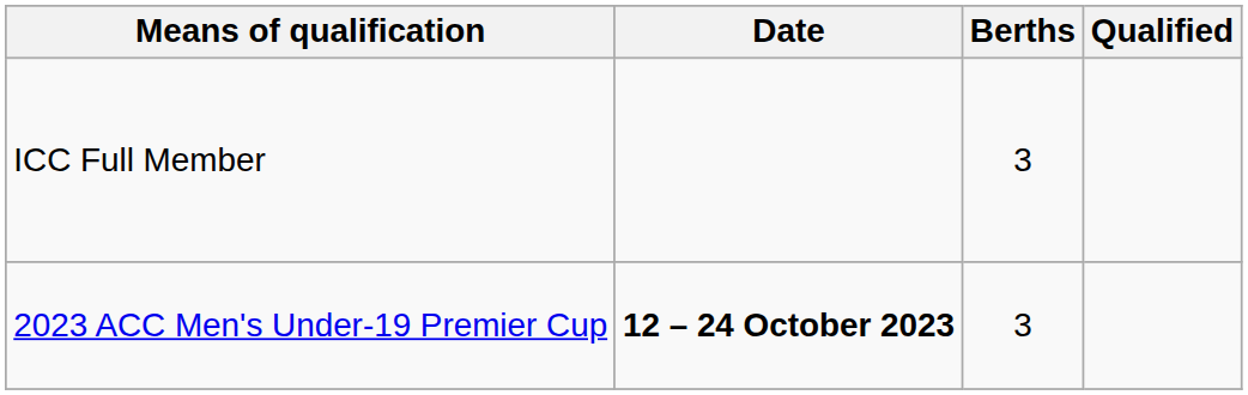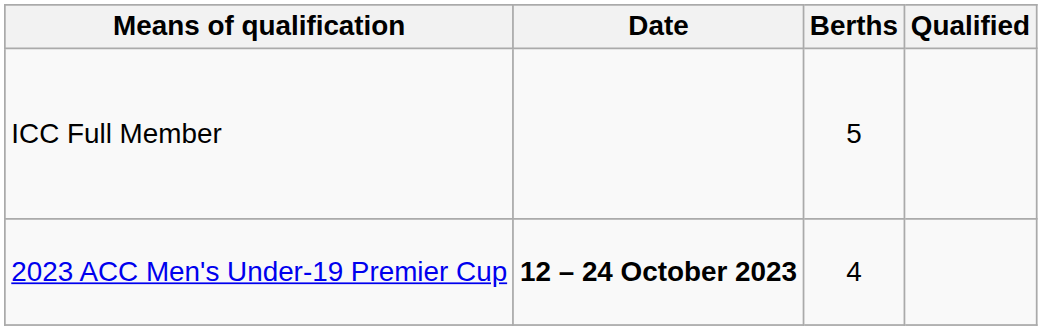ICC Full Member | Berths: 3 -> 5
2023 ACC Men's Under-19 Premier Cup | Berths: 3 -> 4
